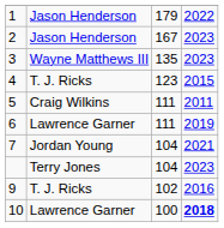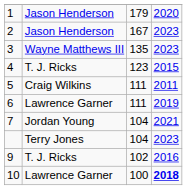1 | column 4: 2022 -> 2020
